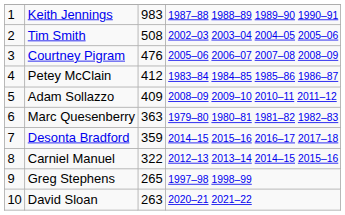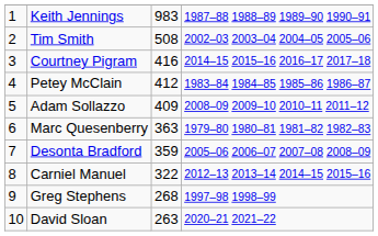Courtney Pigram | column 3: 476 -> 416
Courtney Pigram | column 4: 2005–06 2006–07 2007–08 2008–09 -> 2014–15 2015–16 2016–17 2017–18
Desonta Bradford | column 4: 2014–15 2015–16 2016–17 2017–18 -> 2005–06 2006–07 2007–08 2008–09
Greg Stephens | column 3: 265 -> 268
